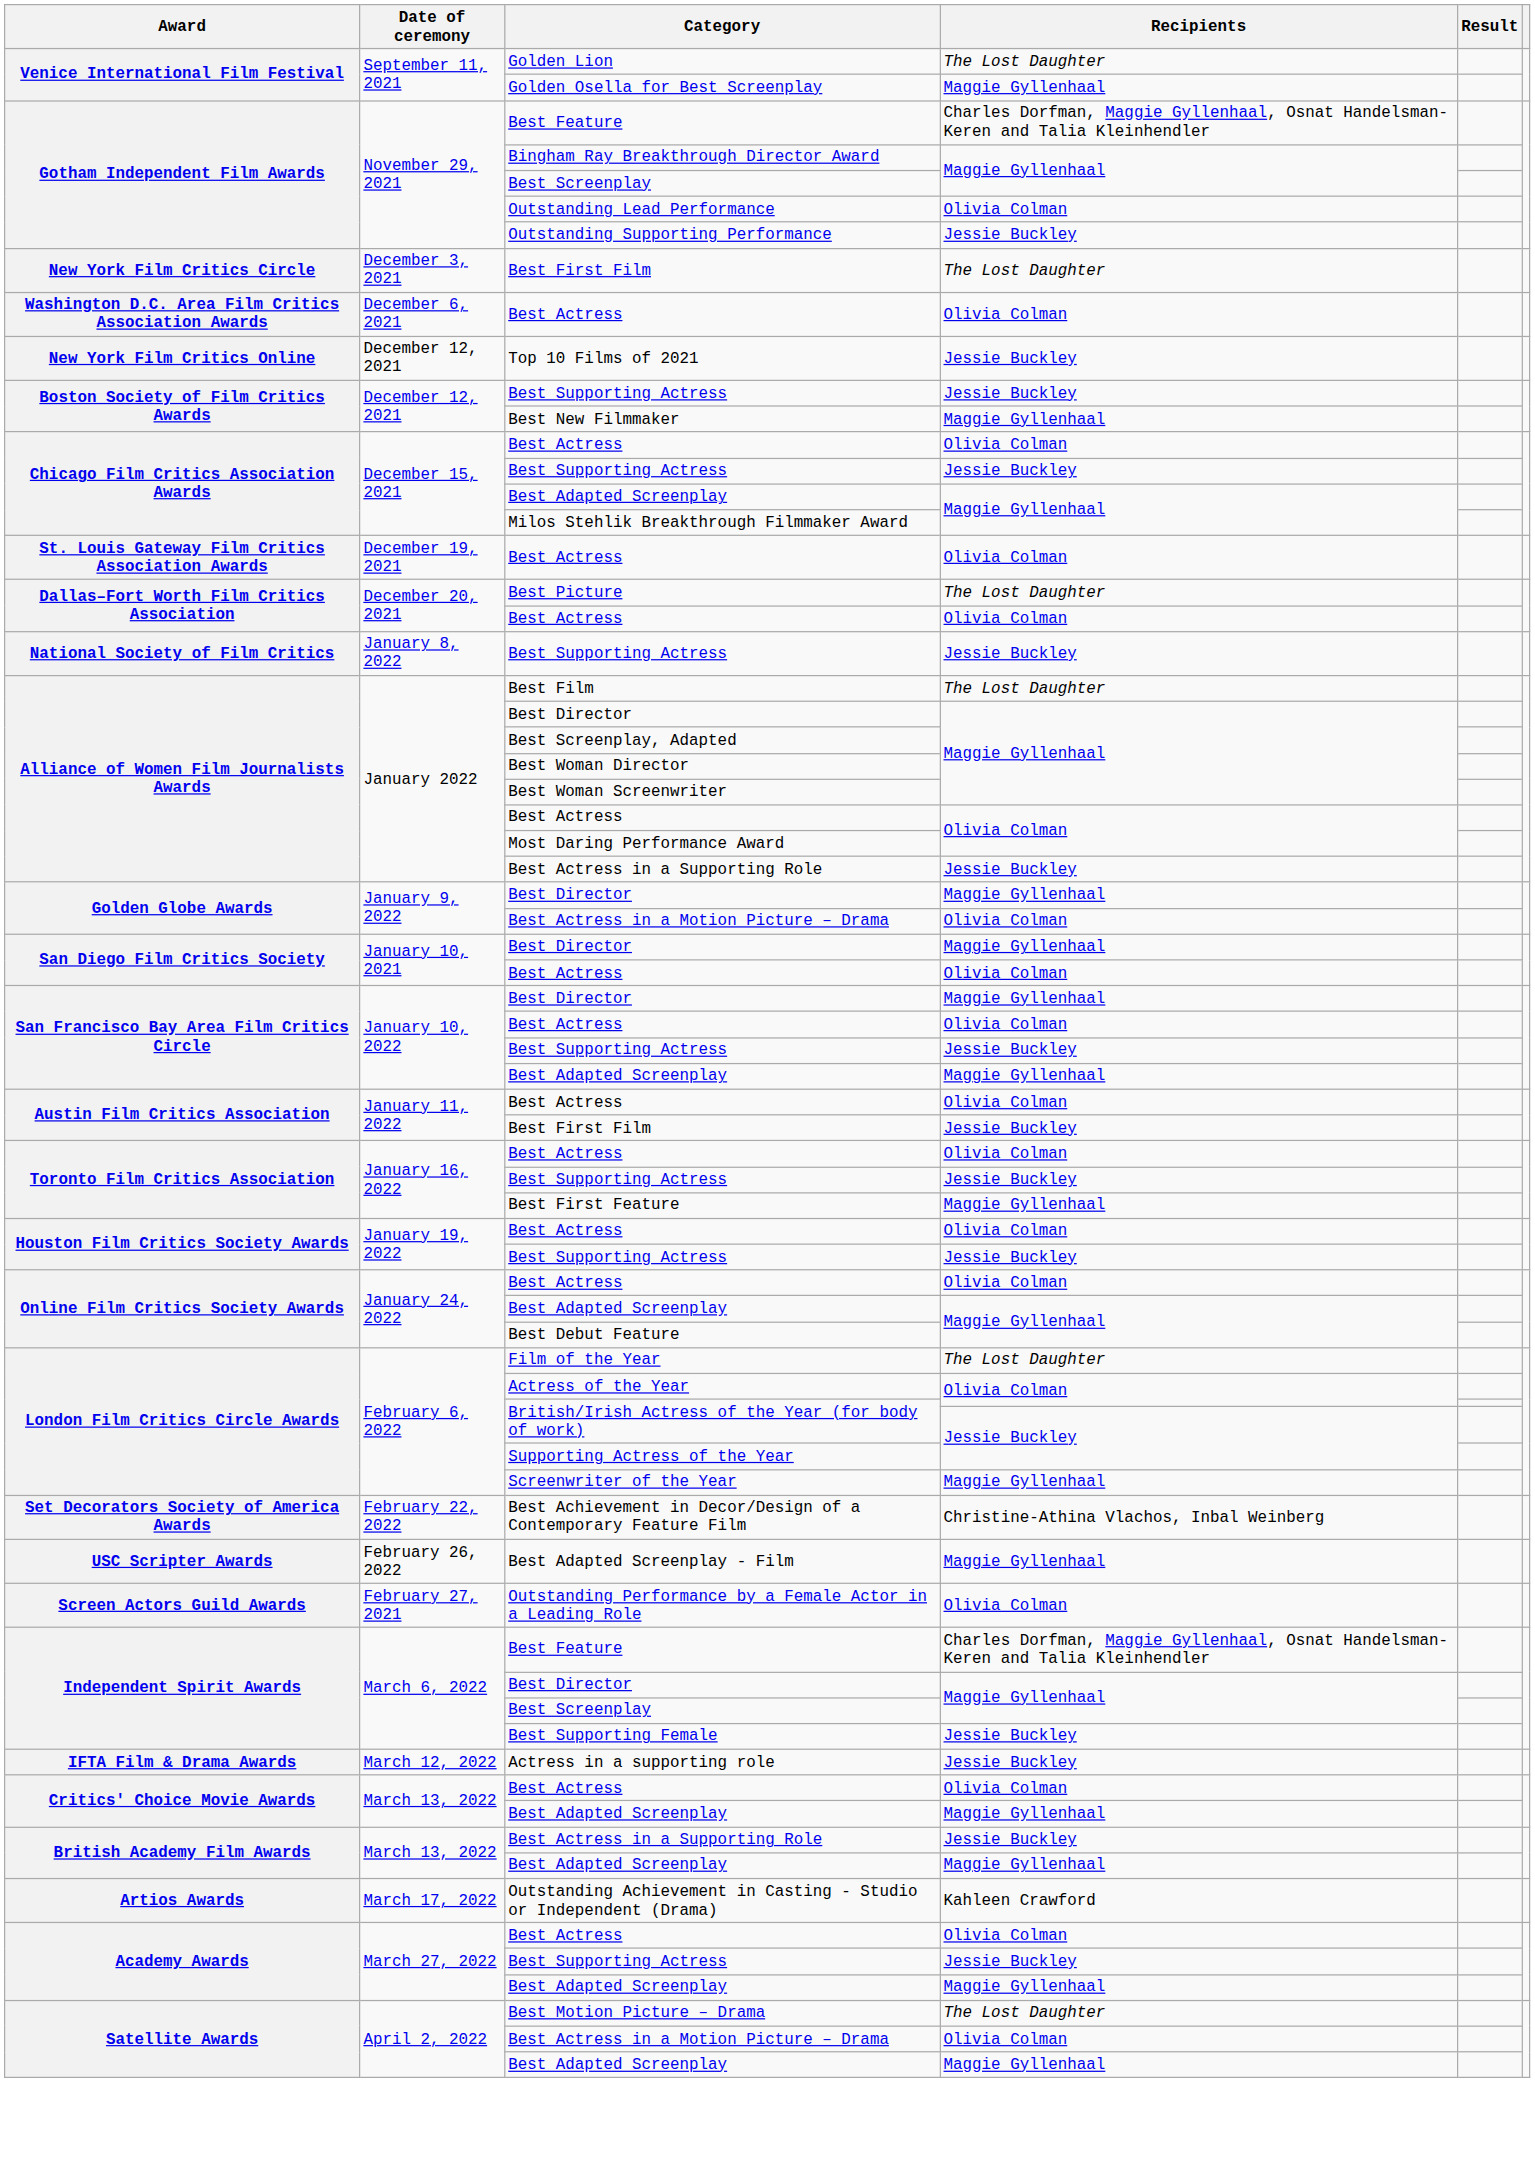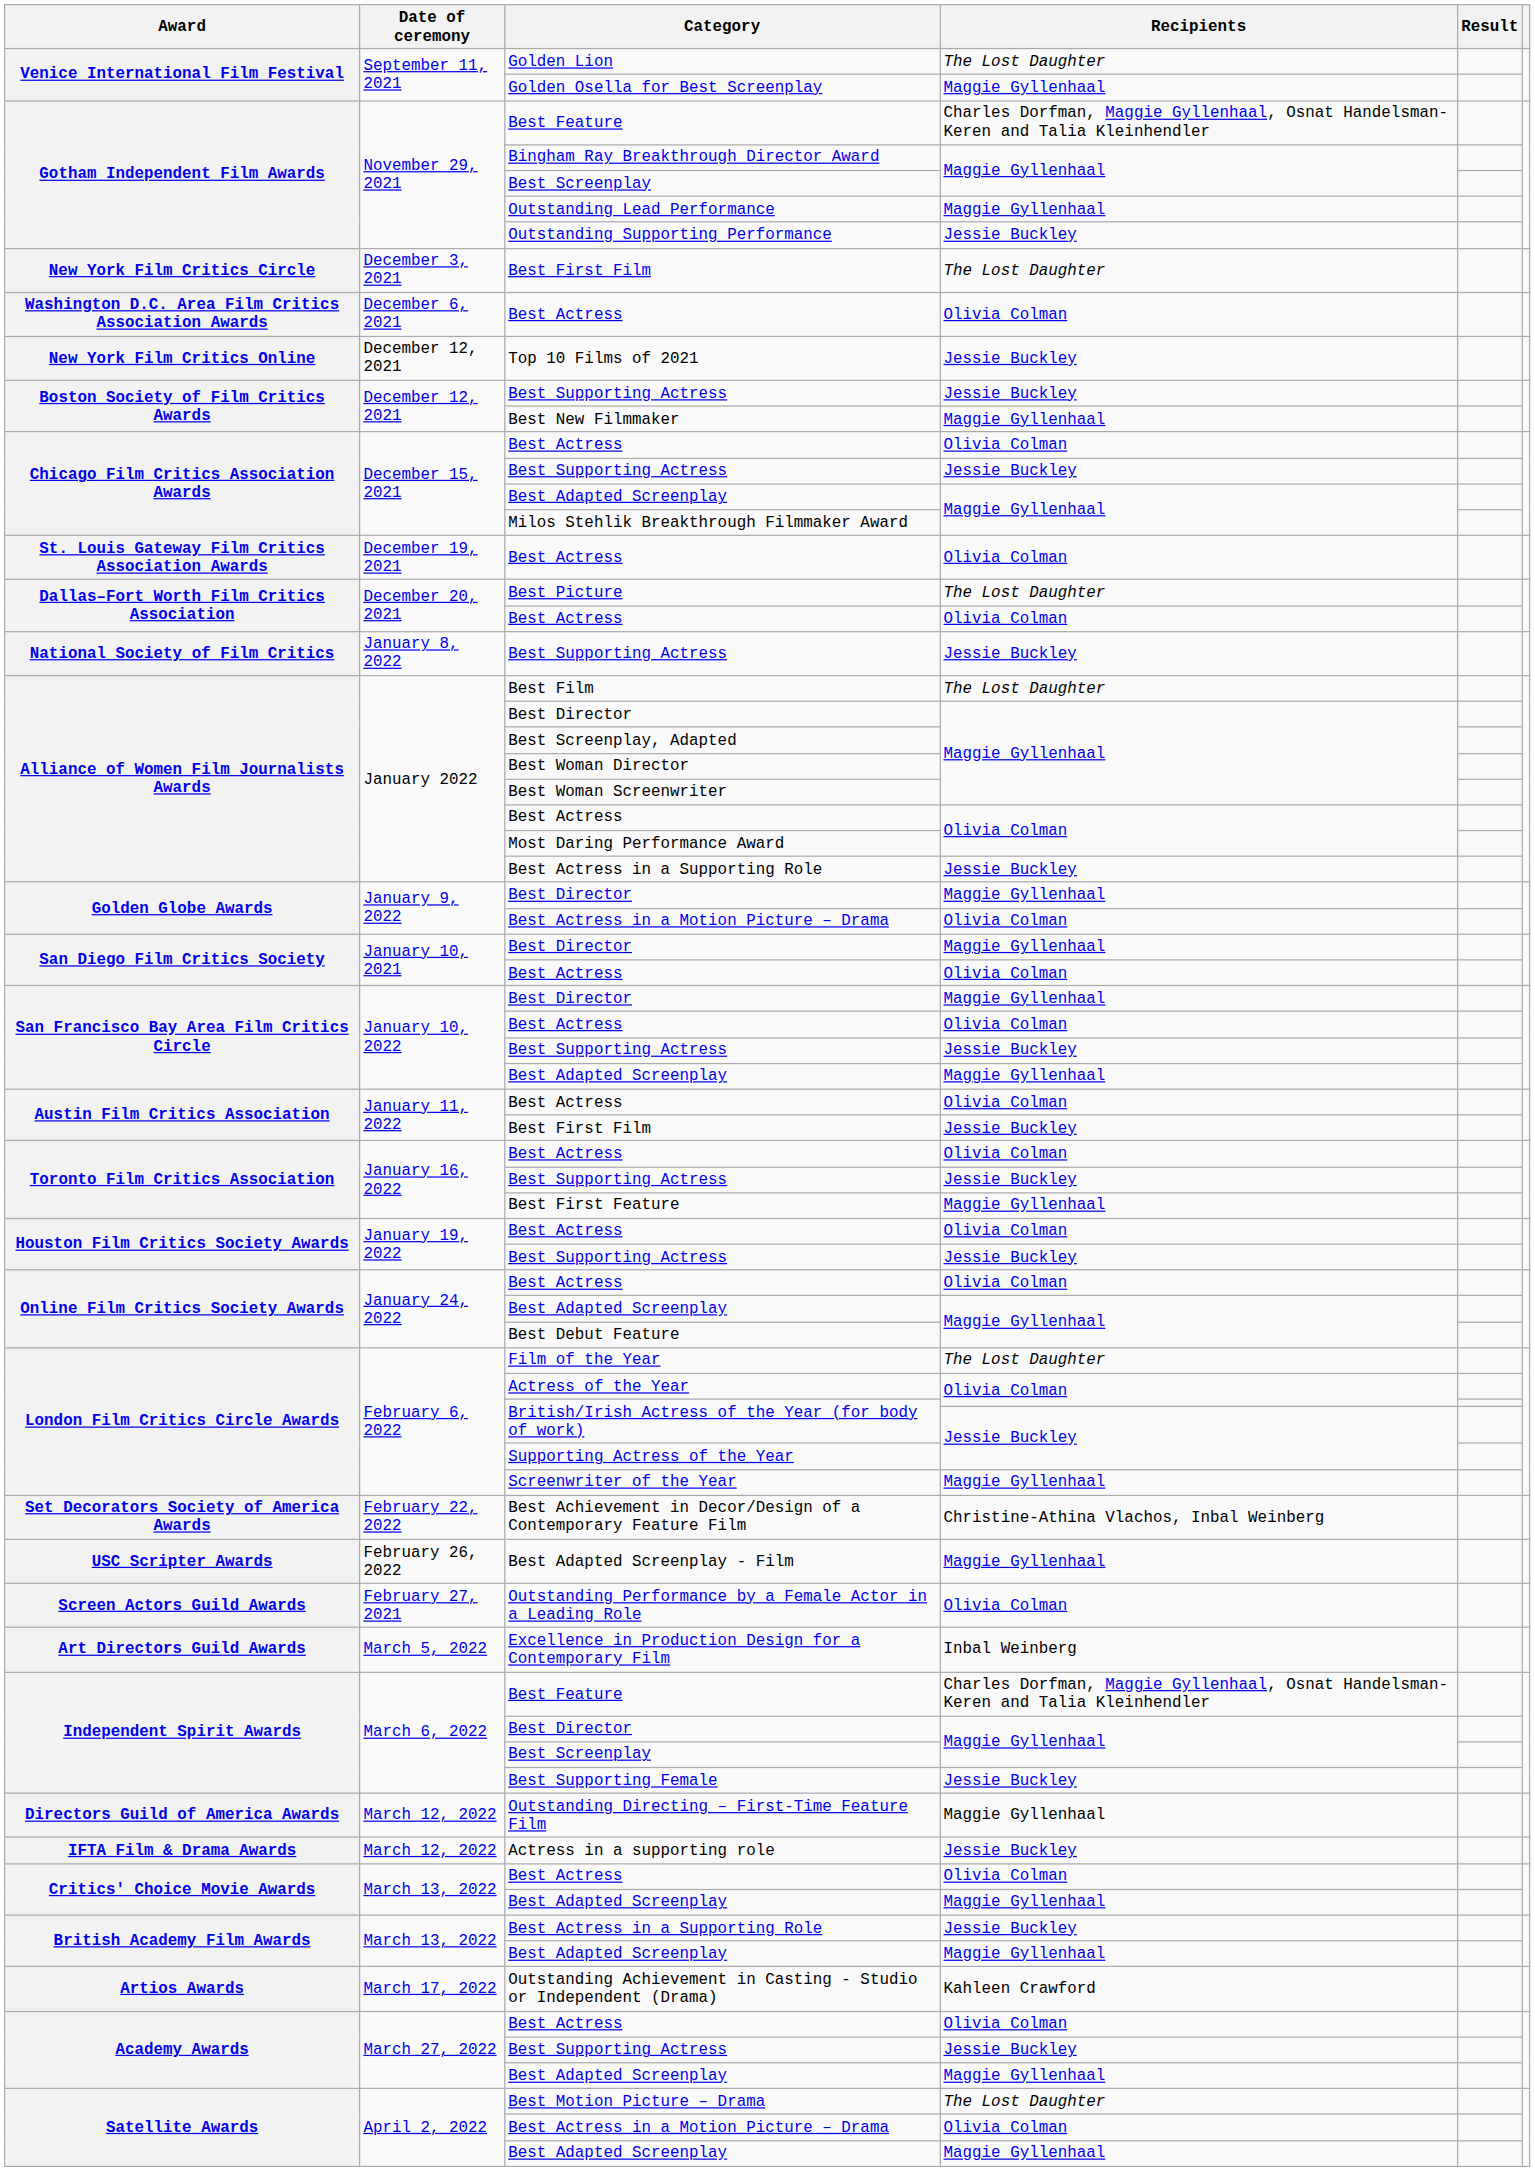Outstanding Lead Performance | Recipients: Olivia Colman -> Maggie Gyllenhaal
+ row: Art Directors Guild Awards | March 5, 2022 | Excellence in Production Design for a Contemporary Film | Inbal Weinberg
+ row: Directors Guild of America Awards | March 12, 2022 | Outstanding Directing – First-Time Feature Film | Maggie Gyllenhaal
